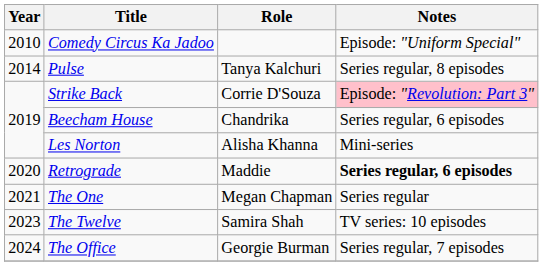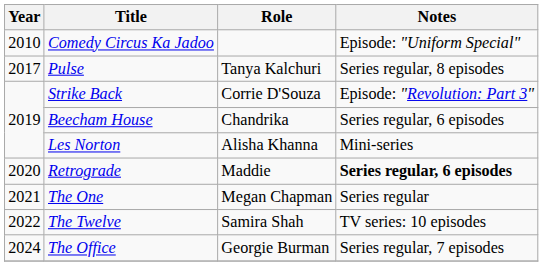Pulse | Year: 2014 -> 2017
Strike Back | Notes: pink background -> no background
The Twelve | Year: 2023 -> 2022
